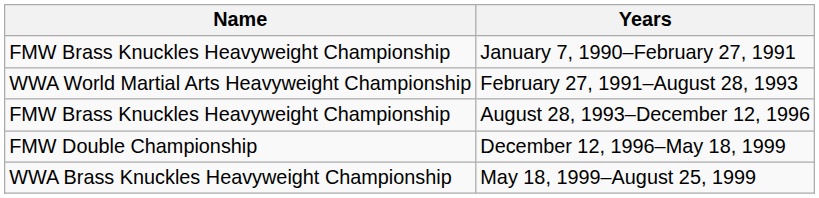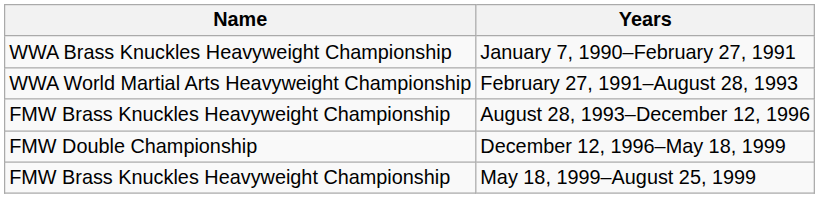January 7, 1990–February 27, 1991 | Name: FMW Brass Knuckles Heavyweight Championship -> WWA Brass Knuckles Heavyweight Championship
May 18, 1999–August 25, 1999 | Name: WWA Brass Knuckles Heavyweight Championship -> FMW Brass Knuckles Heavyweight Championship
